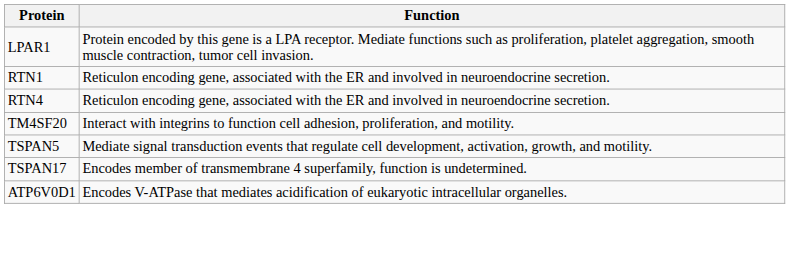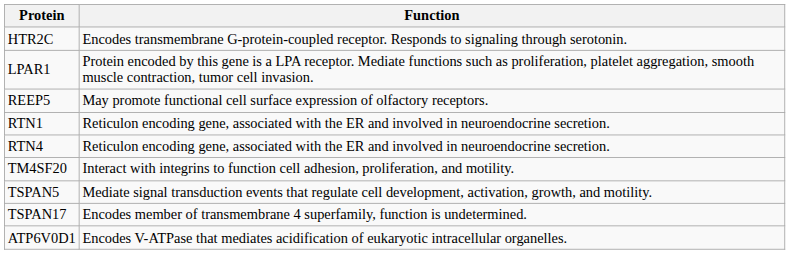+ row: HTR2C | Encodes transmembrane G-protein-coupled receptor. Responds to signaling through serotonin.
+ row: REEP5 | May promote functional cell surface expression of olfactory receptors.
